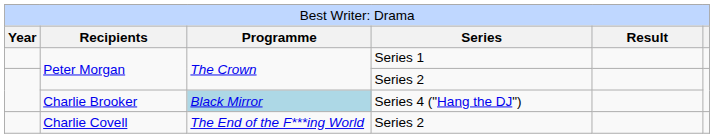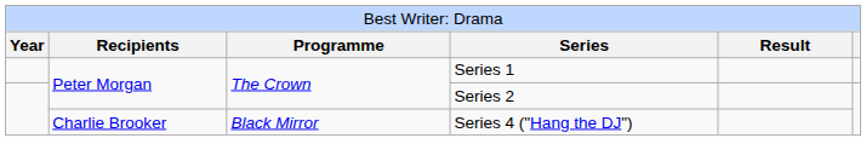Charlie Brooker | column 3: lightblue background -> no background
- row: Charlie Covell | The End of the F***ing World | Series 2
